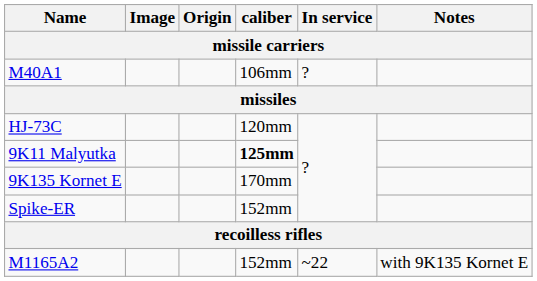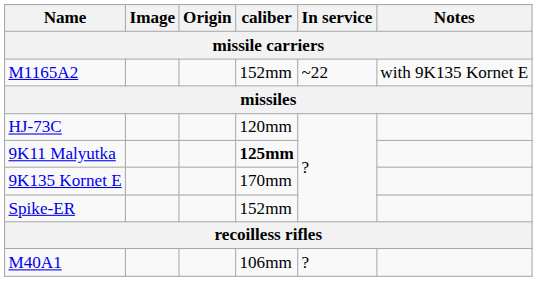rows swapped: M1165A2 <-> M40A1
